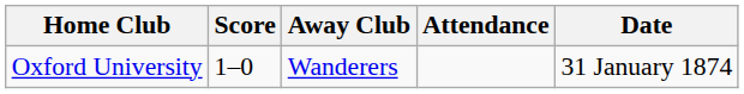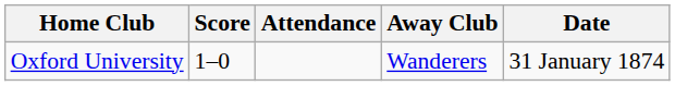columns swapped: Away Club <-> Attendance
